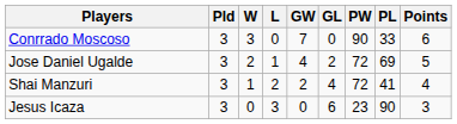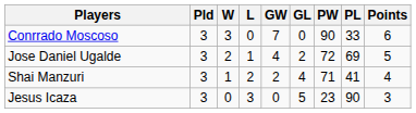Shai Manzuri | PW: 72 -> 71
Jesus Icaza | GL: 6 -> 5
